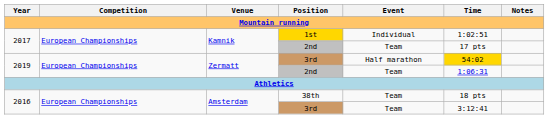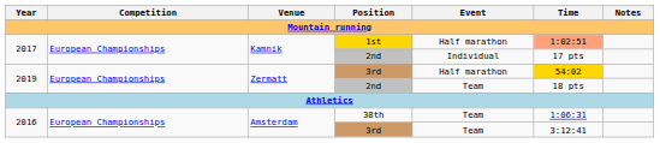1st | Event: Individual -> Half marathon
1st | Time: no background -> lightsalmon background
2017 / 2nd | Event: Team -> Individual
2019 / 2nd | Time: 1:06:31 -> 18 pts
38th | Time: 18 pts -> 1:06:31
